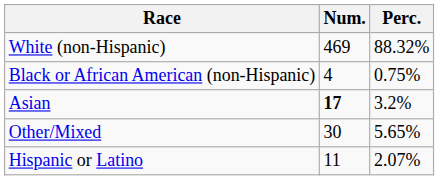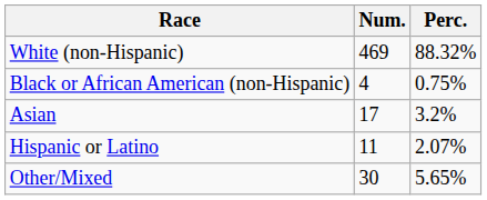Asian | Num.: bold -> normal
rows swapped: Other/Mixed <-> Hispanic or Latino
